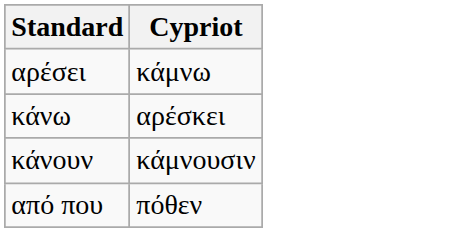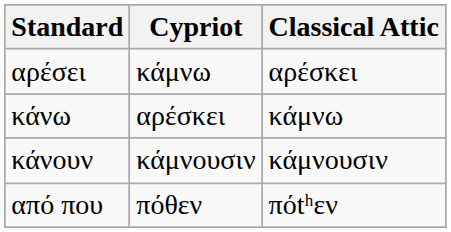+ column: Classical Attic | αρέσκει | κάμνω | κάμνουσιν | πόtʰεν
